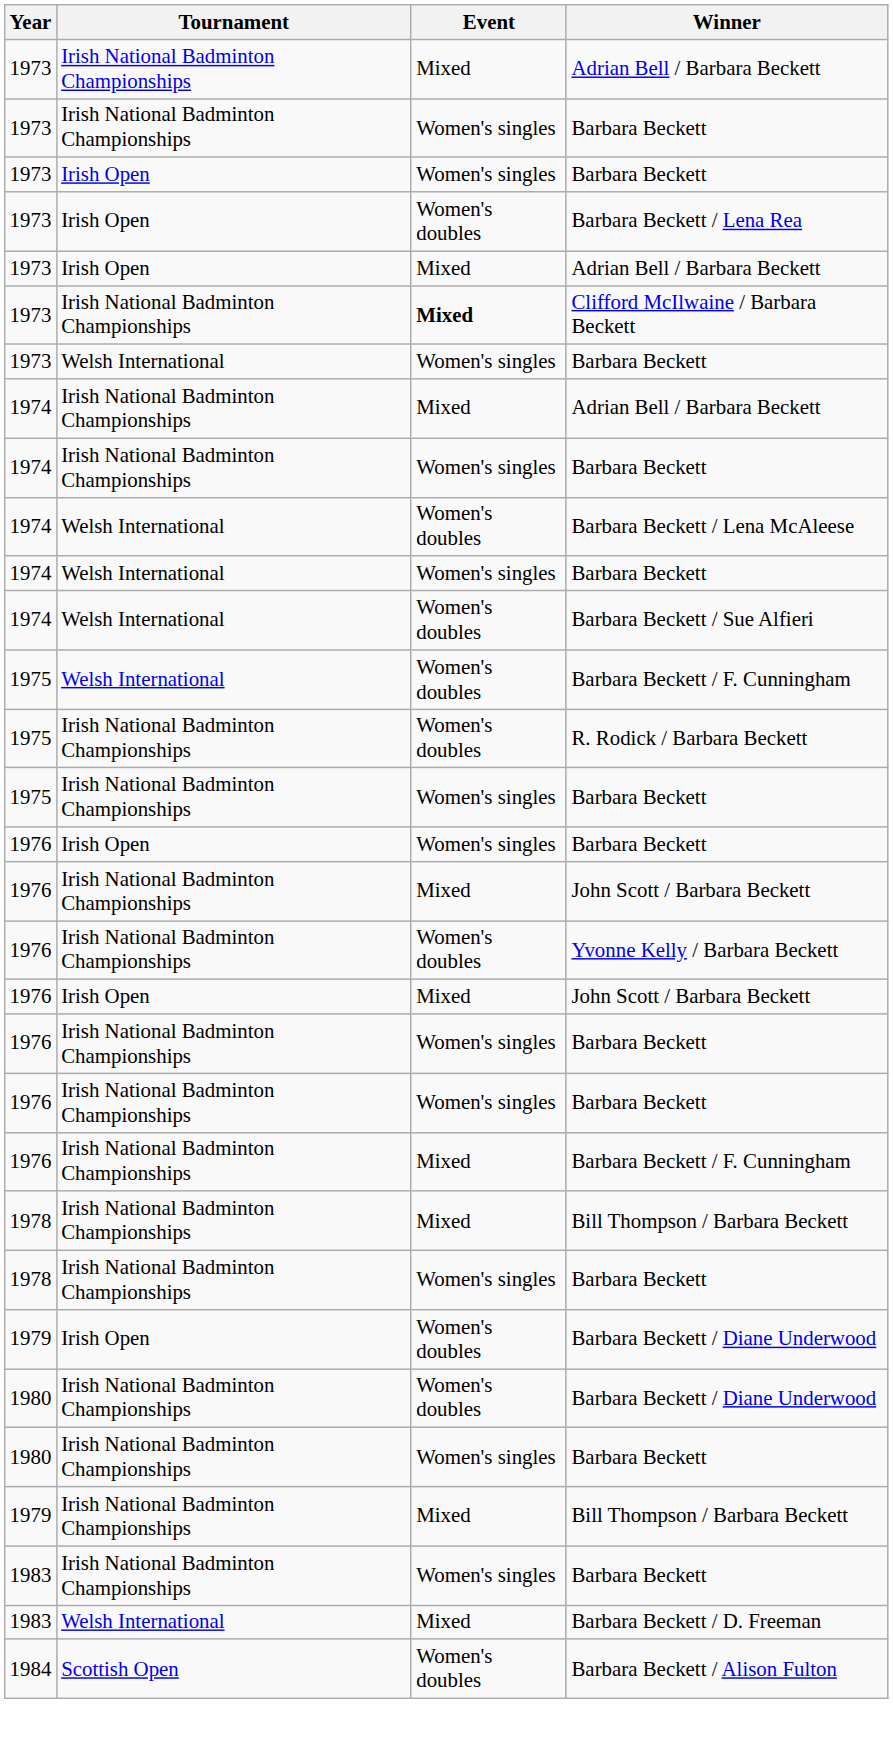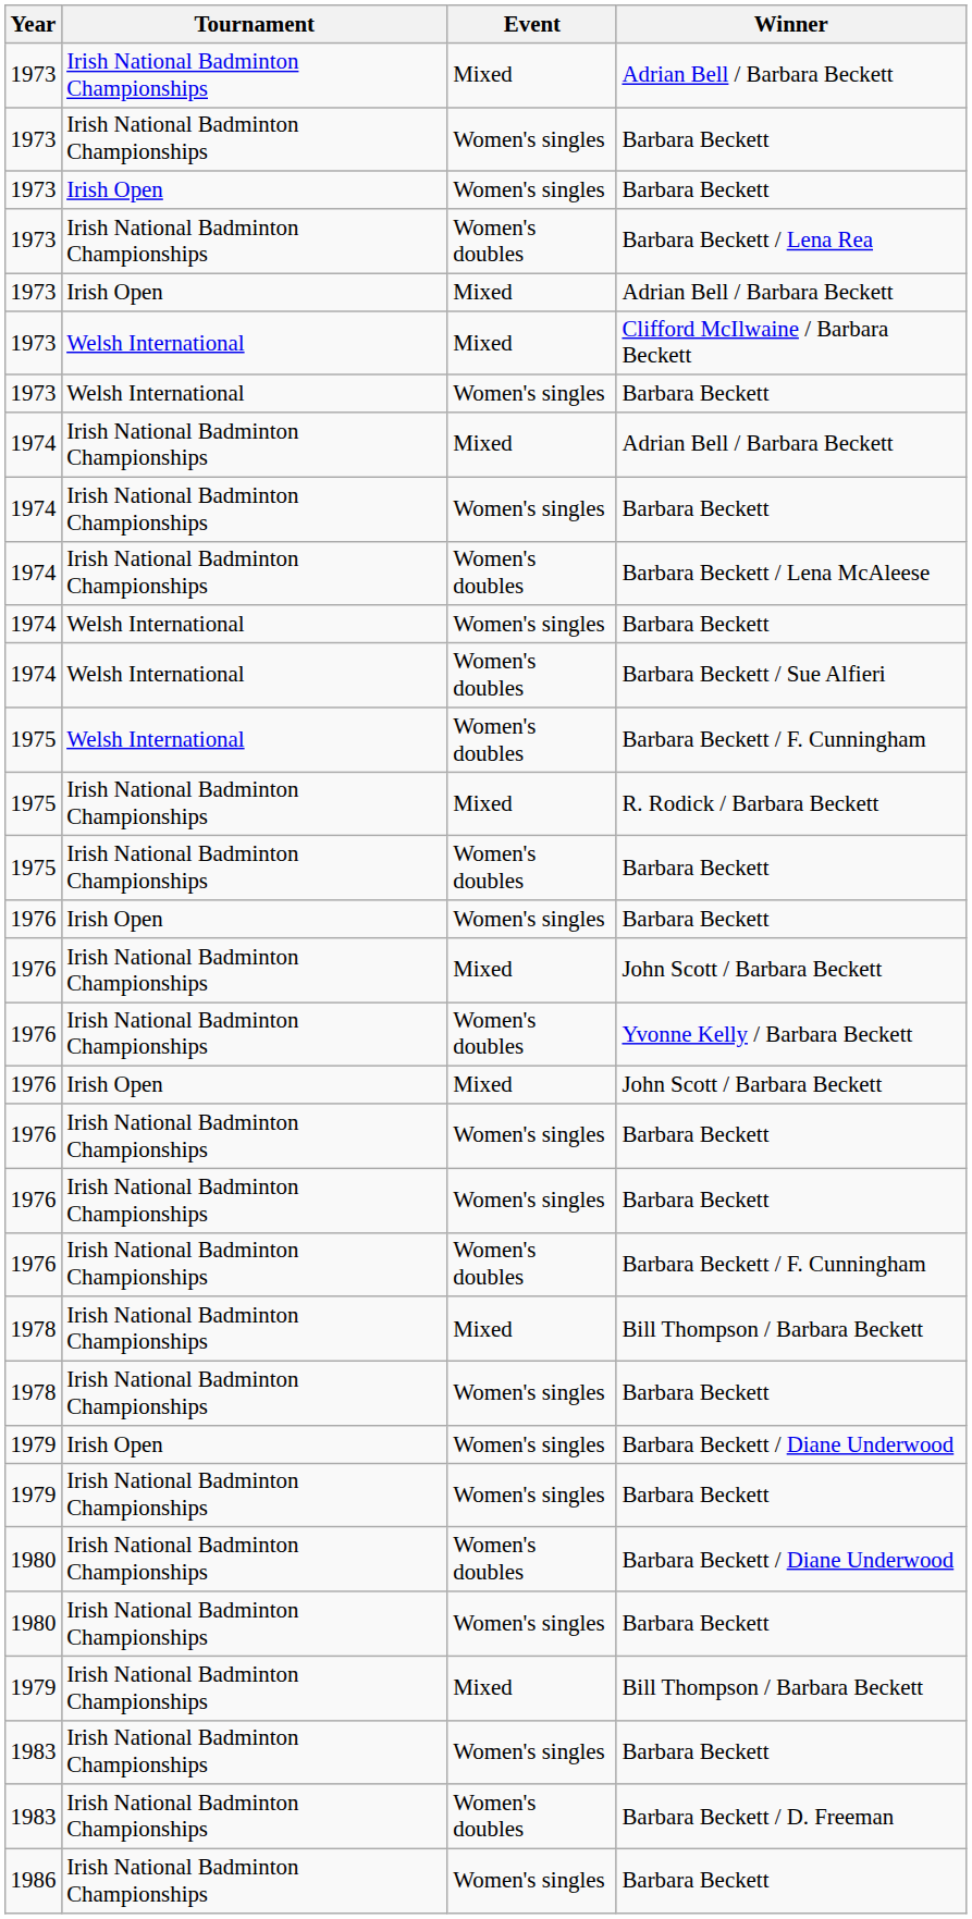Barbara Beckett / Lena Rea | Tournament: Irish Open -> Irish National Badminton Championships
Clifford McIlwaine / Barbara Beckett | Tournament: Irish National Badminton Championships -> Welsh International
Clifford McIlwaine / Barbara Beckett | Event: bold -> normal
Barbara Beckett / Lena McAleese | Tournament: Welsh International -> Irish National Badminton Championships
R. Rodick / Barbara Beckett | Event: Women's doubles -> Mixed
1975 / Barbara Beckett | Event: Women's singles -> Women's doubles
1976 / Barbara Beckett / F. Cunningham | Event: Mixed -> Women's doubles
1979 / Barbara Beckett / Diane Underwood | Event: Women's doubles -> Women's singles
+ row: 1979 | Irish National Badminton Championships | Women's singles | Barbara Beckett
Barbara Beckett / D. Freeman | Tournament: Welsh International -> Irish National Badminton Championships
Barbara Beckett / D. Freeman | Event: Mixed -> Women's doubles
- row: 1984 | Scottish Open | Women's doubles | Barbara Beckett / Alison Fulton
+ row: 1986 | Irish National Badminton Championships | Women's singles | Barbara Beckett
